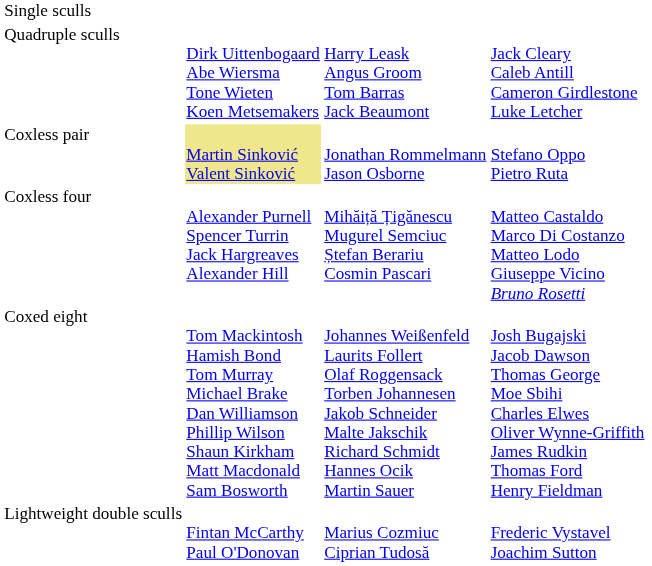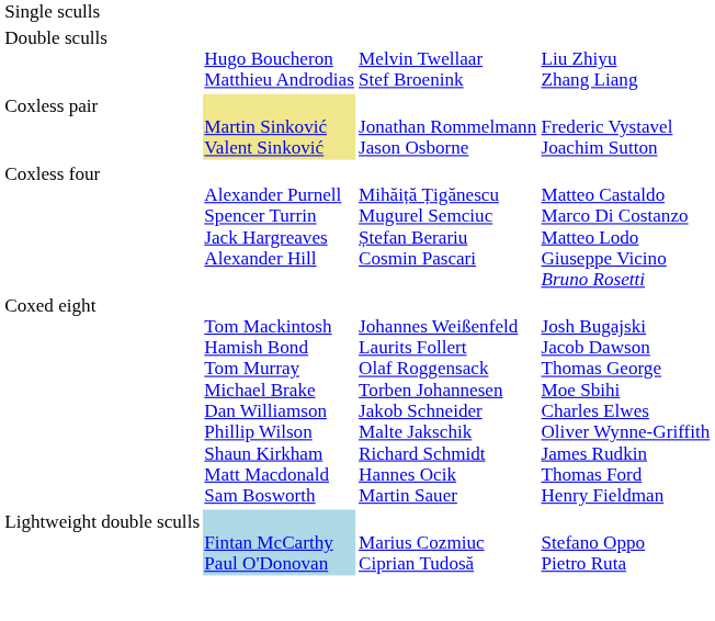+ row: Double sculls | Hugo Boucheron Matthieu Androdias | Melvin Twellaar Stef Broenink | Liu Zhiyu Zhang Liang
- row: Quadruple sculls | Dirk Uittenbogaard Abe Wiersma Tone Wieten Koen Metsemakers | Harry Leask Angus Groom Tom Barras Jack Beaumont | Jack Cleary Caleb Antill Cameron Girdlestone Luke Letcher
Coxless pair | column 4: Stefano Oppo Pietro Ruta -> Frederic Vystavel Joachim Sutton
Lightweight double sculls | column 2: no background -> lightblue background
Lightweight double sculls | column 4: Frederic Vystavel Joachim Sutton -> Stefano Oppo Pietro Ruta
